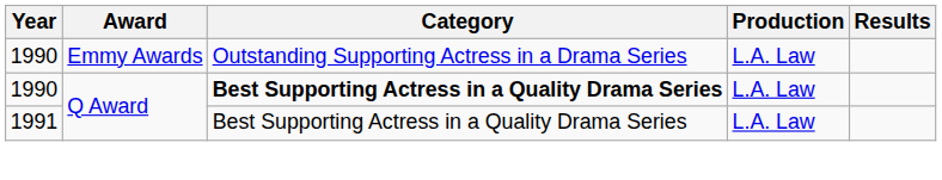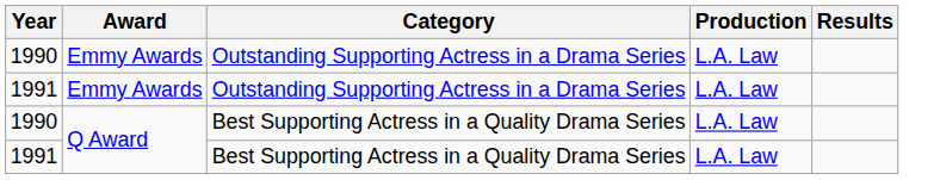+ row: 1991 | Emmy Awards | Outstanding Supporting Actress in a Drama Series | L.A. Law
1990 / Q Award | Category: bold -> normal
